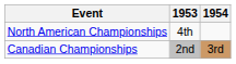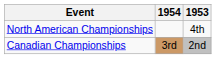columns swapped: 1953 <-> 1954
